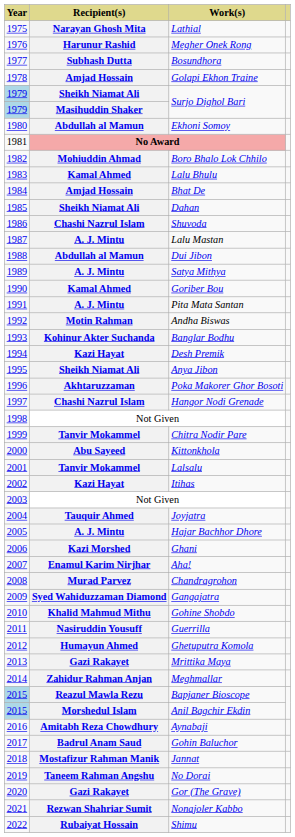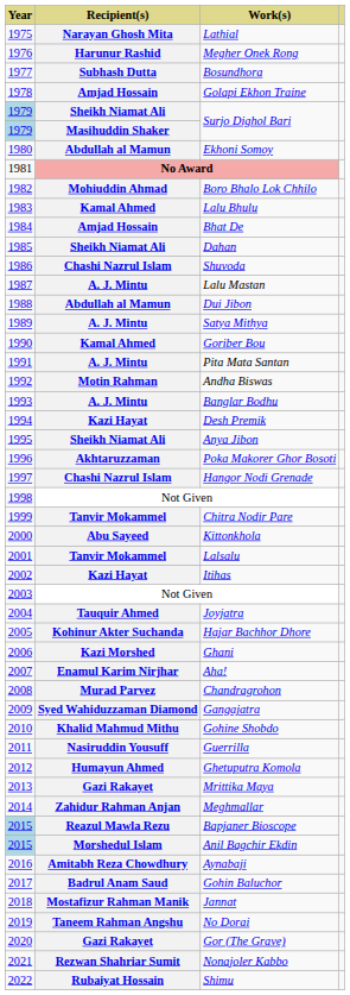Banglar Bodhu | Recipient(s): Kohinur Akter Suchanda -> A. J. Mintu
Hajar Bachhor Dhore | Recipient(s): A. J. Mintu -> Kohinur Akter Suchanda
